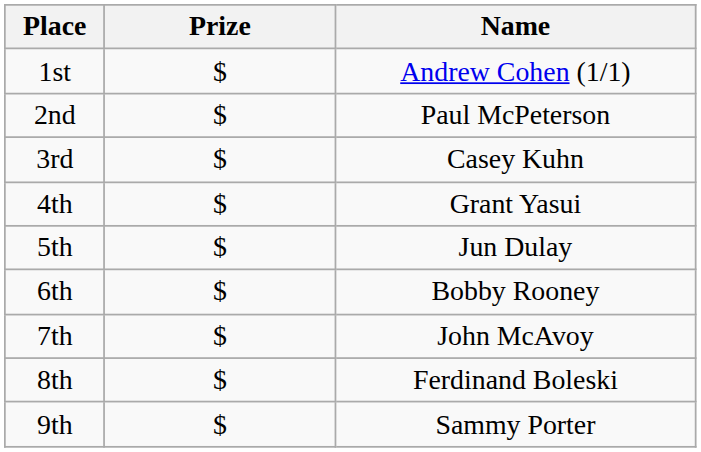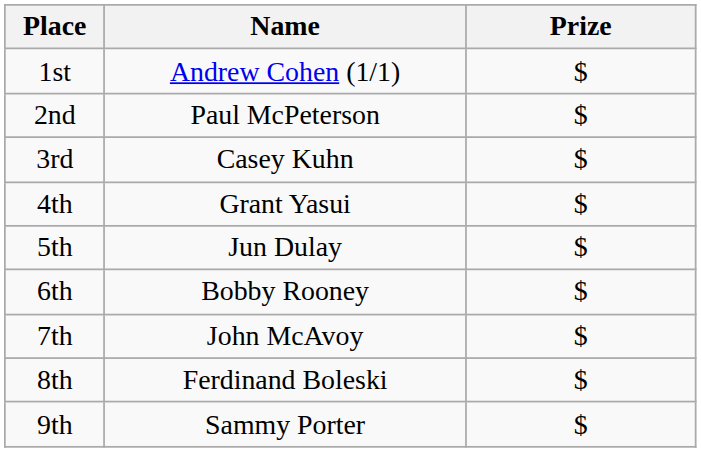columns swapped: Name <-> Prize
